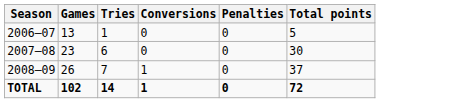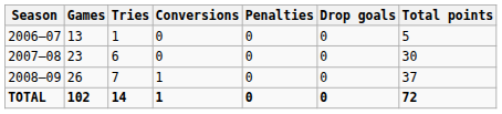+ column: Drop goals | 0 | 0 | 0 | 0
